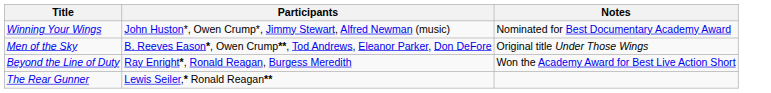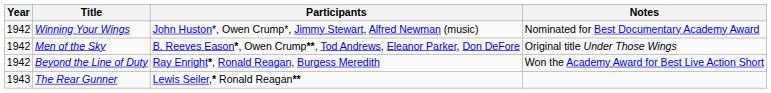+ column: Year | 1942 | 1942 | 1942 | 1943
